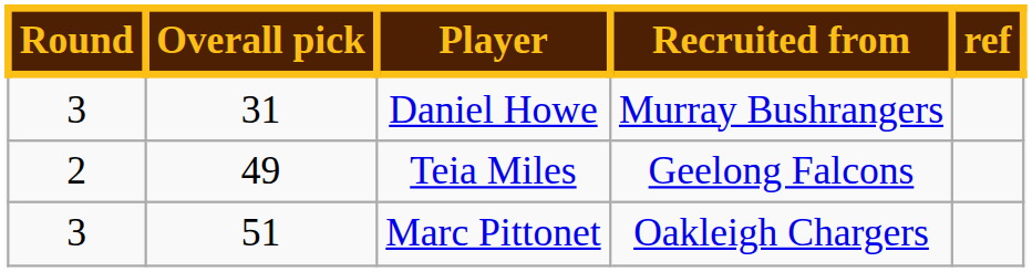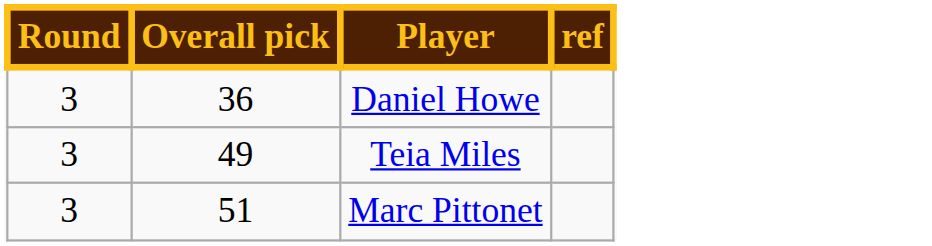- column: Recruited from | Murray Bushrangers | Geelong Falcons | Oakleigh Chargers
Daniel Howe | Overall pick: 31 -> 36
Teia Miles | Round: 2 -> 3
